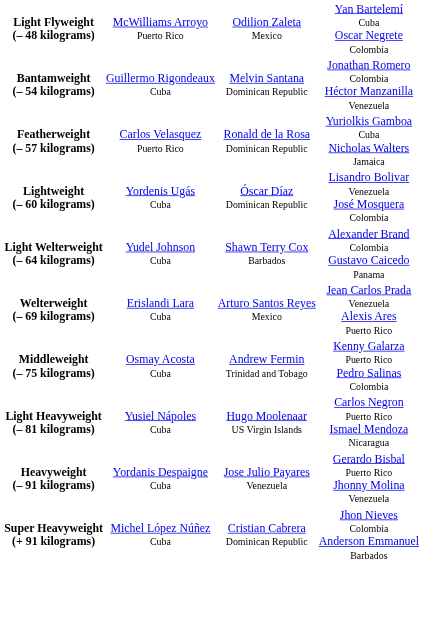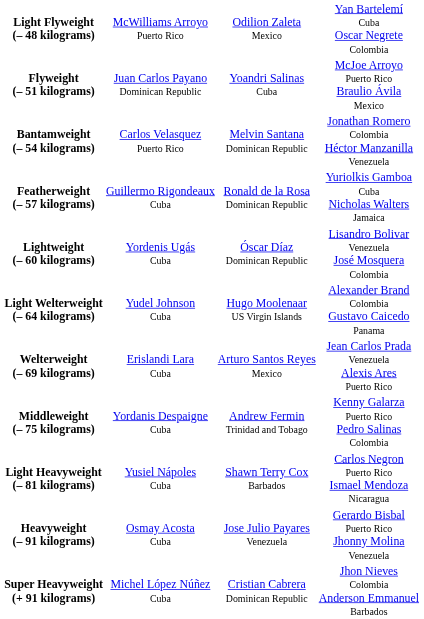+ row: Flyweight (– 51 kilograms) | Juan Carlos Payano Dominican Republic | Yoandri Salinas Cuba | McJoe Arroyo Puerto Rico Braulio Ávila Mexico
Bantamweight (– 54 kilograms) | column 2: Guillermo Rigondeaux Cuba -> Carlos Velasquez Puerto Rico
Featherweight (– 57 kilograms) | column 2: Carlos Velasquez Puerto Rico -> Guillermo Rigondeaux Cuba
Light Welterweight (– 64 kilograms) | column 3: Shawn Terry Cox Barbados -> Hugo Moolenaar US Virgin Islands
Middleweight (– 75 kilograms) | column 2: Osmay Acosta Cuba -> Yordanis Despaigne Cuba
Light Heavyweight (– 81 kilograms) | column 3: Hugo Moolenaar US Virgin Islands -> Shawn Terry Cox Barbados
Heavyweight (– 91 kilograms) | column 2: Yordanis Despaigne Cuba -> Osmay Acosta Cuba
